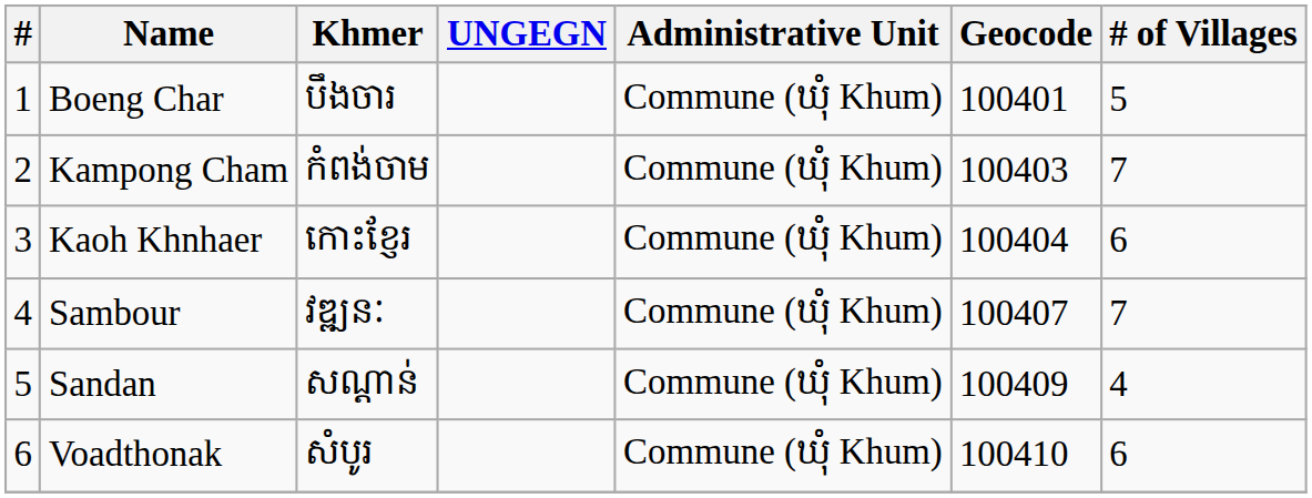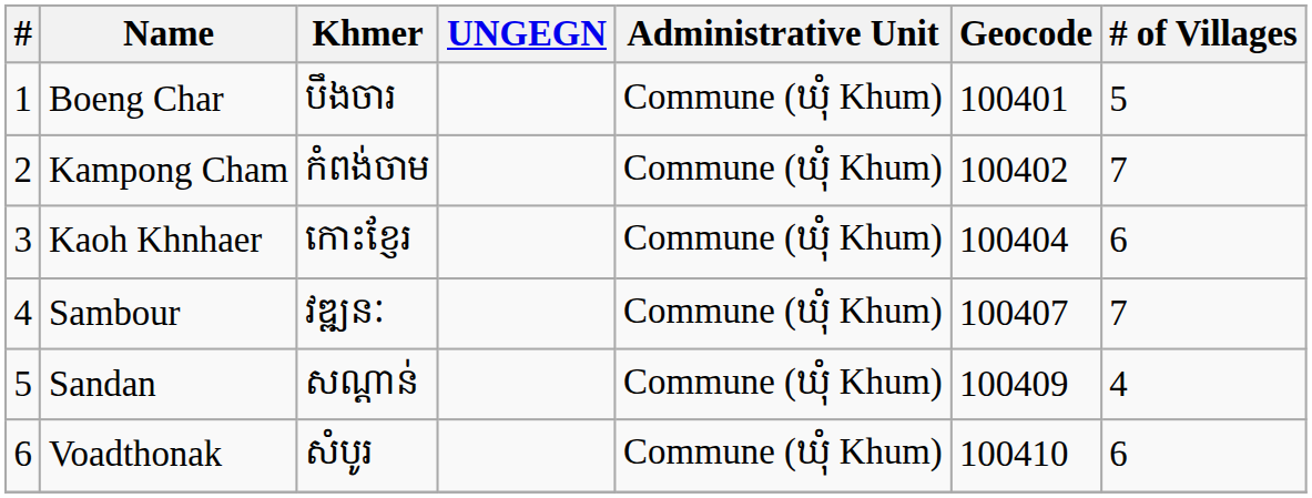Kampong Cham | Geocode: 100403 -> 100402
